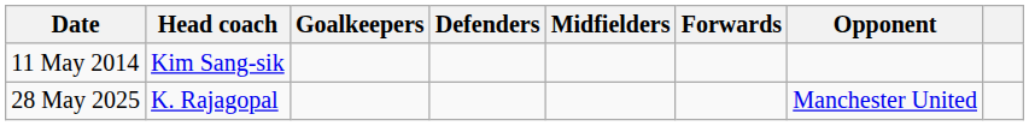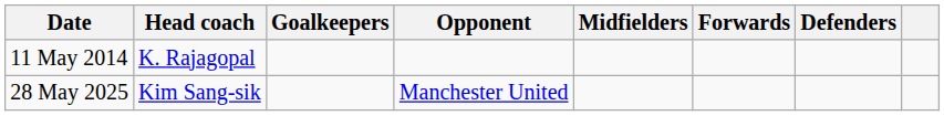columns swapped: Defenders <-> Opponent
11 May 2014 | Head coach: Kim Sang-sik -> K. Rajagopal
28 May 2025 | Head coach: K. Rajagopal -> Kim Sang-sik
